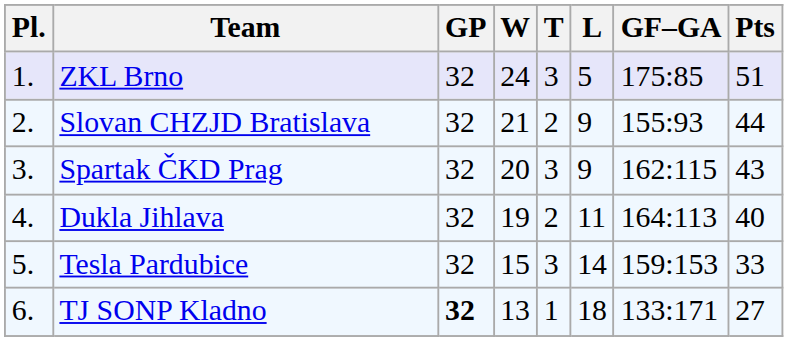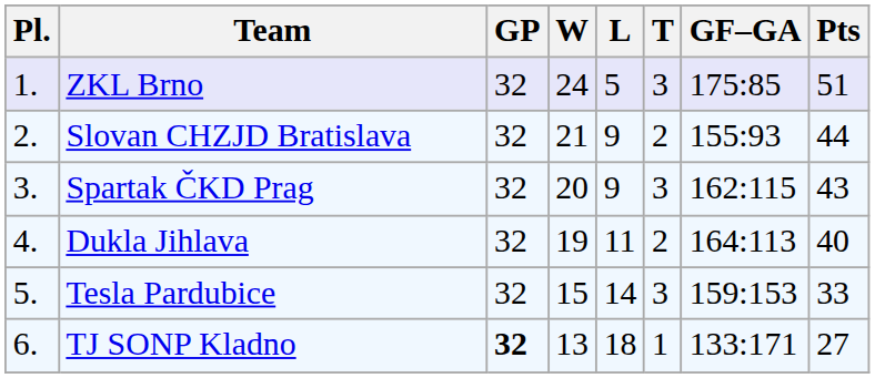columns swapped: T <-> L
